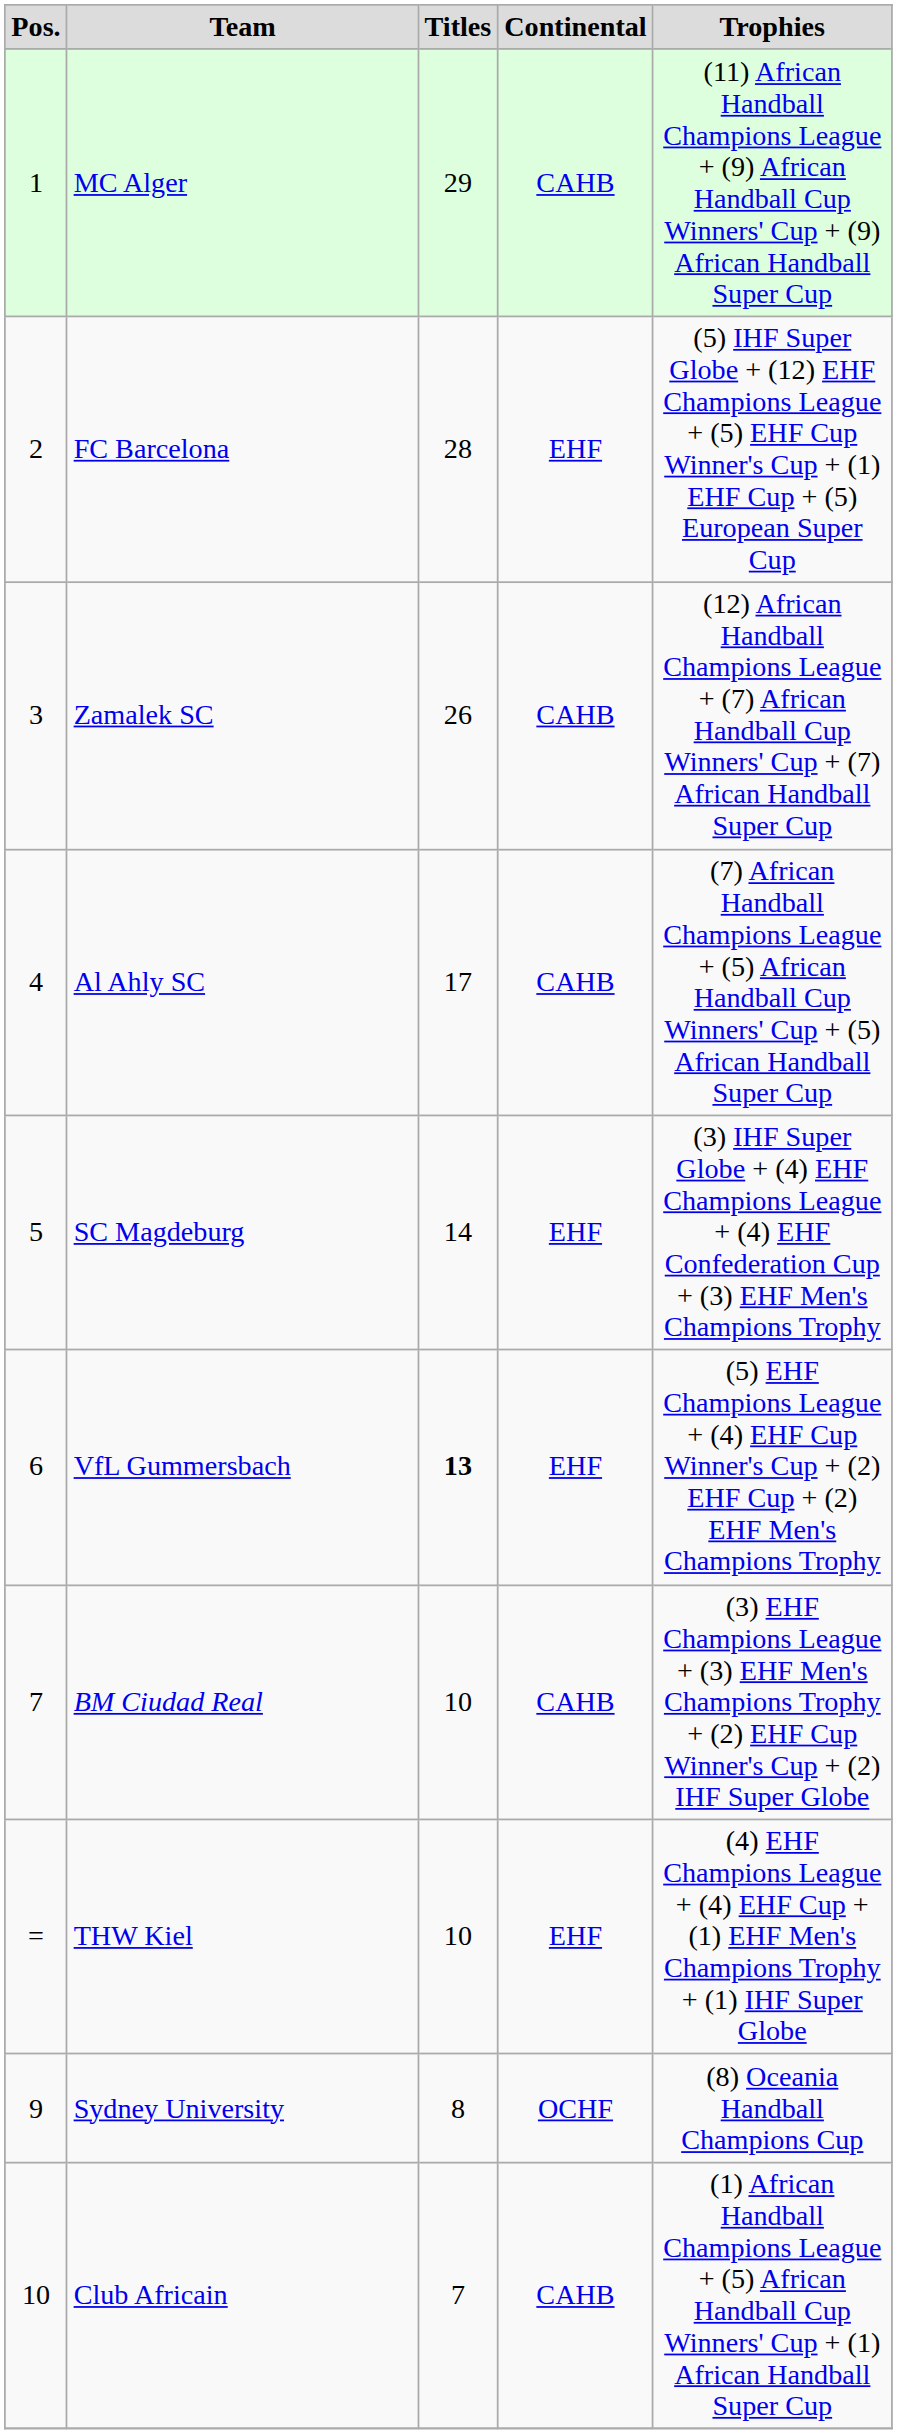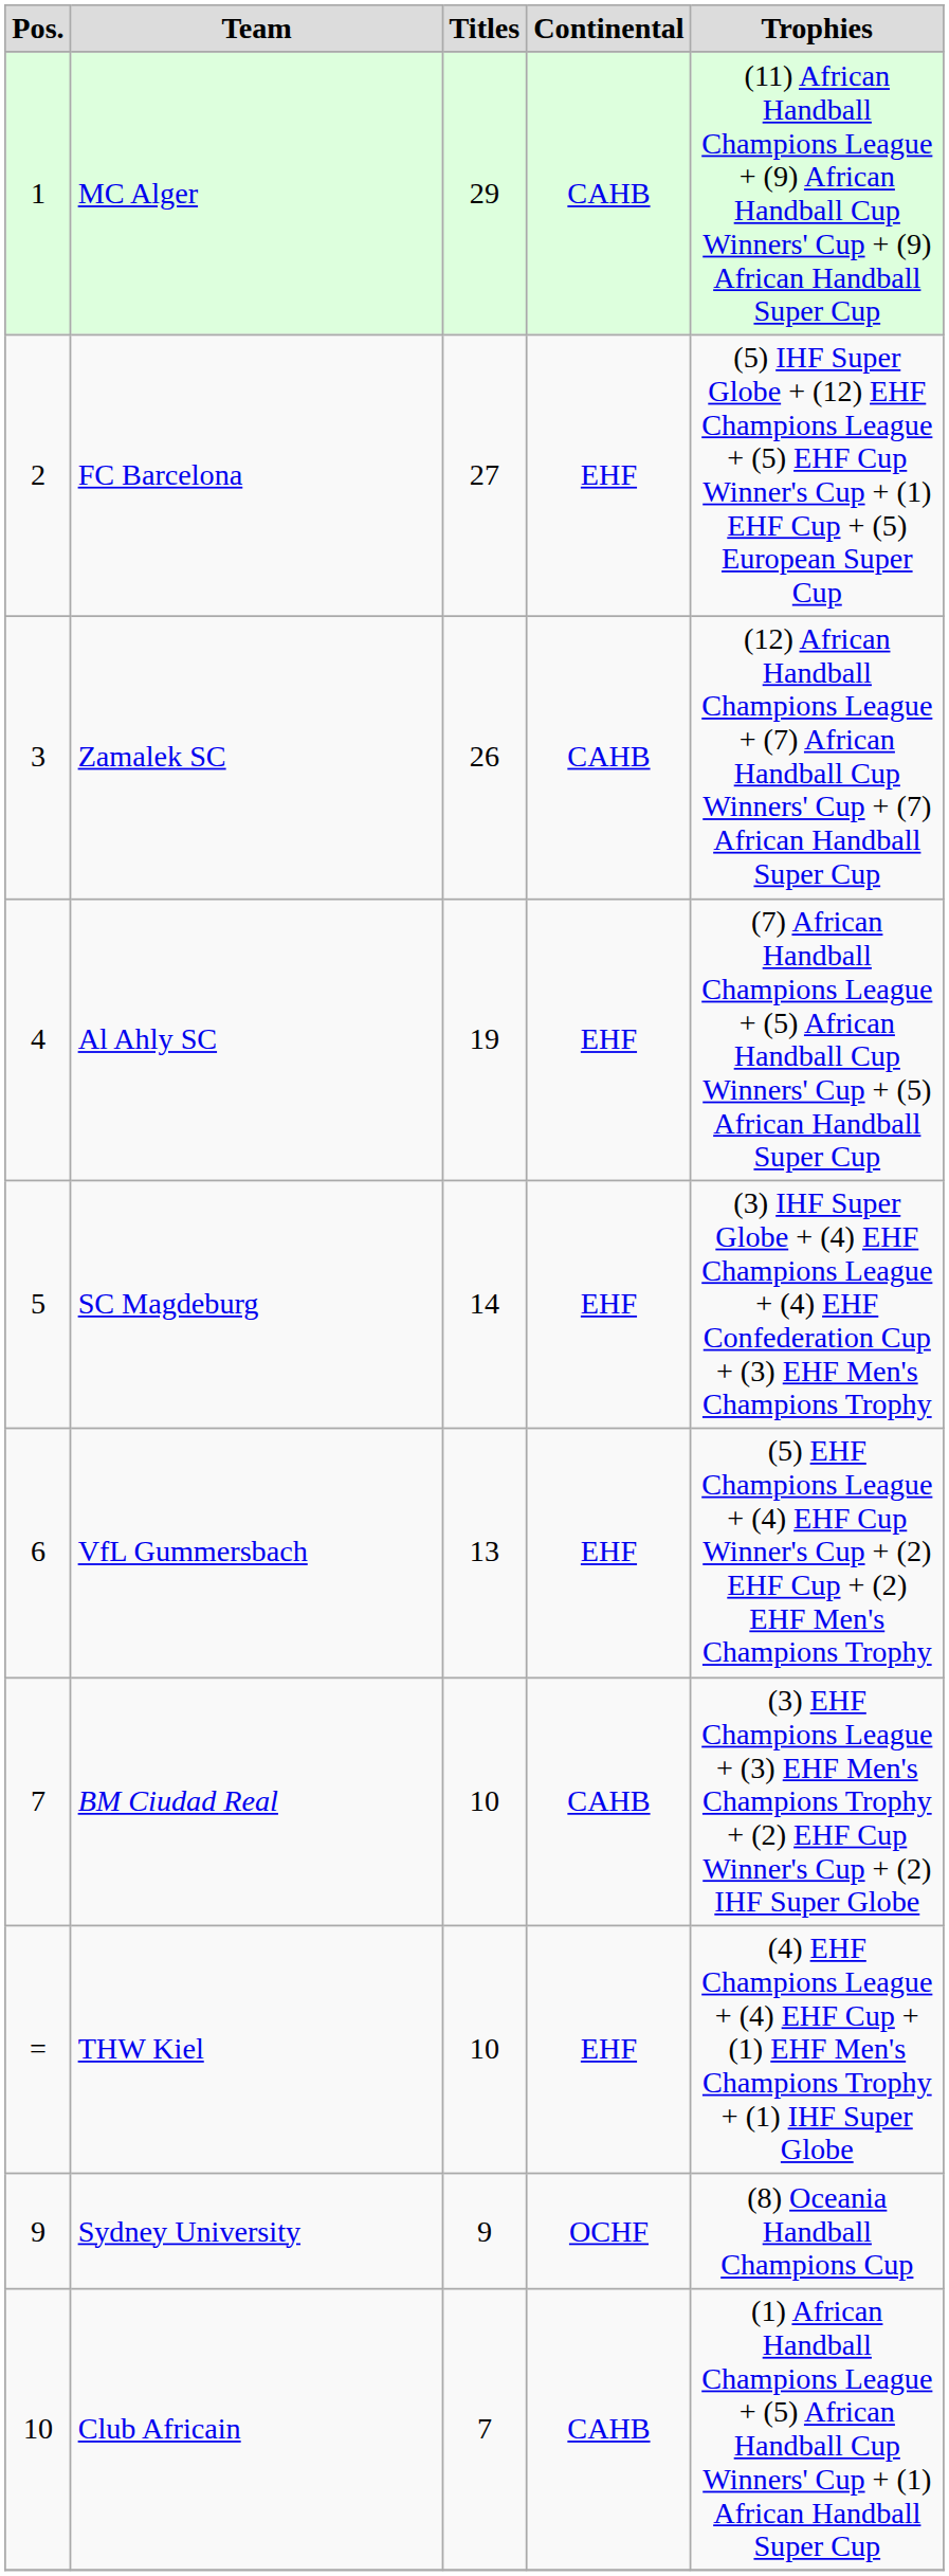FC Barcelona | Titles: 28 -> 27
Al Ahly SC | Titles: 17 -> 19
Al Ahly SC | Continental: CAHB -> EHF
VfL Gummersbach | Titles: bold -> normal
Sydney University | Titles: 8 -> 9
